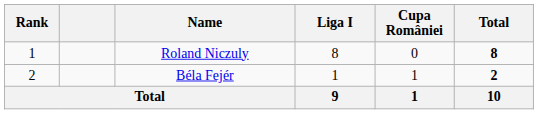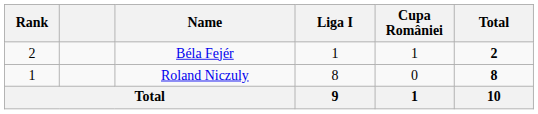rows swapped: Roland Niczuly <-> Béla Fejér
